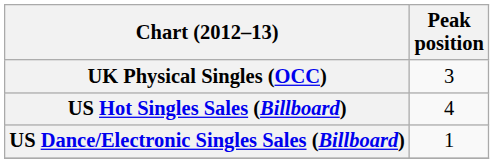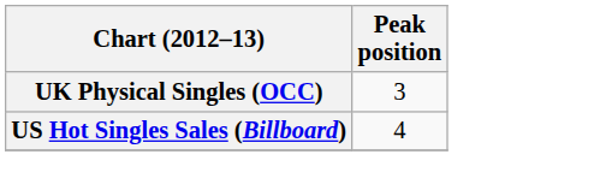- row: US Dance/Electronic Singles Sales (Billboard) | 1
